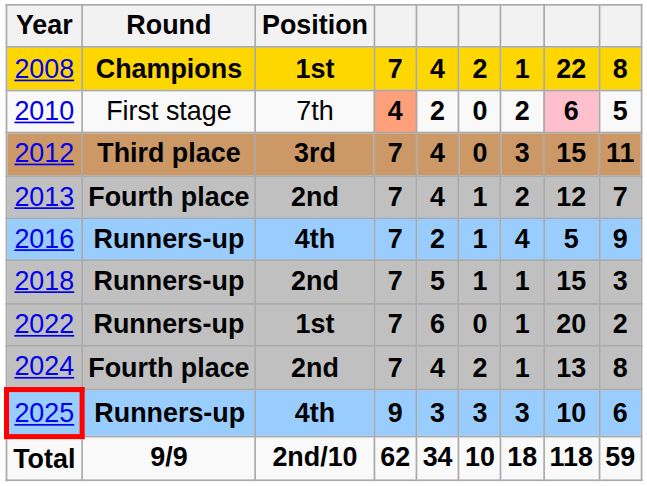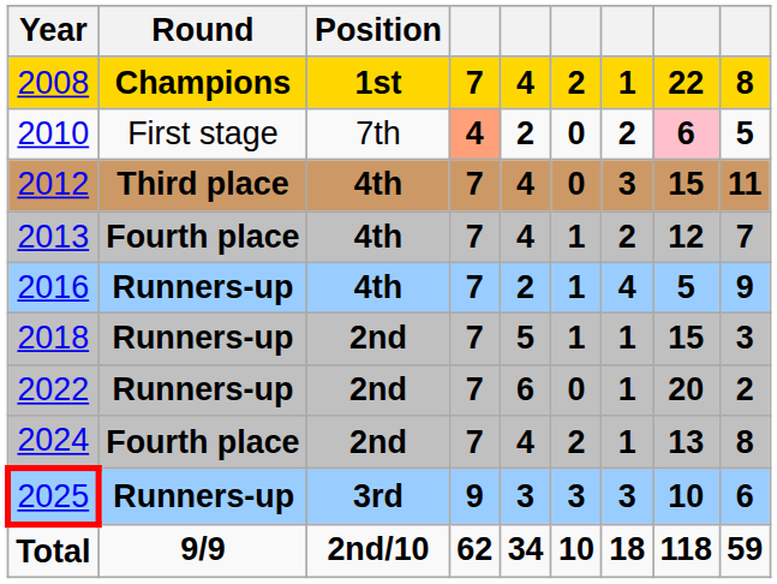2012 | Position: 3rd -> 4th
2013 | Position: 2nd -> 4th
2022 | Position: 1st -> 2nd
2025 | Position: 4th -> 3rd
